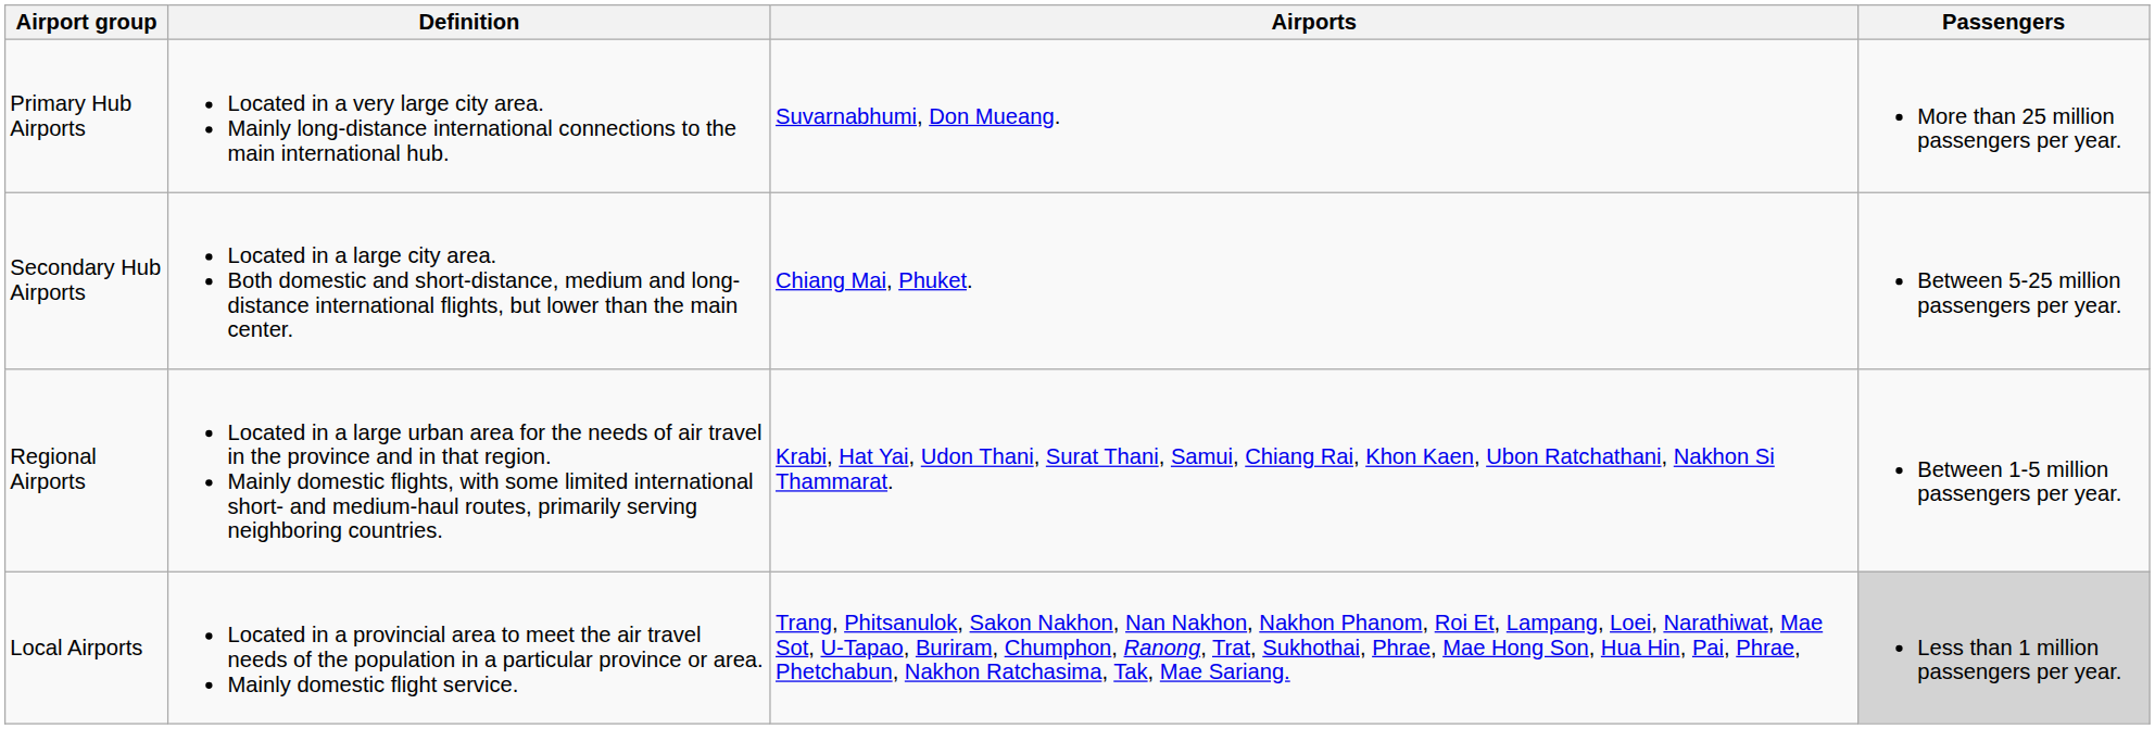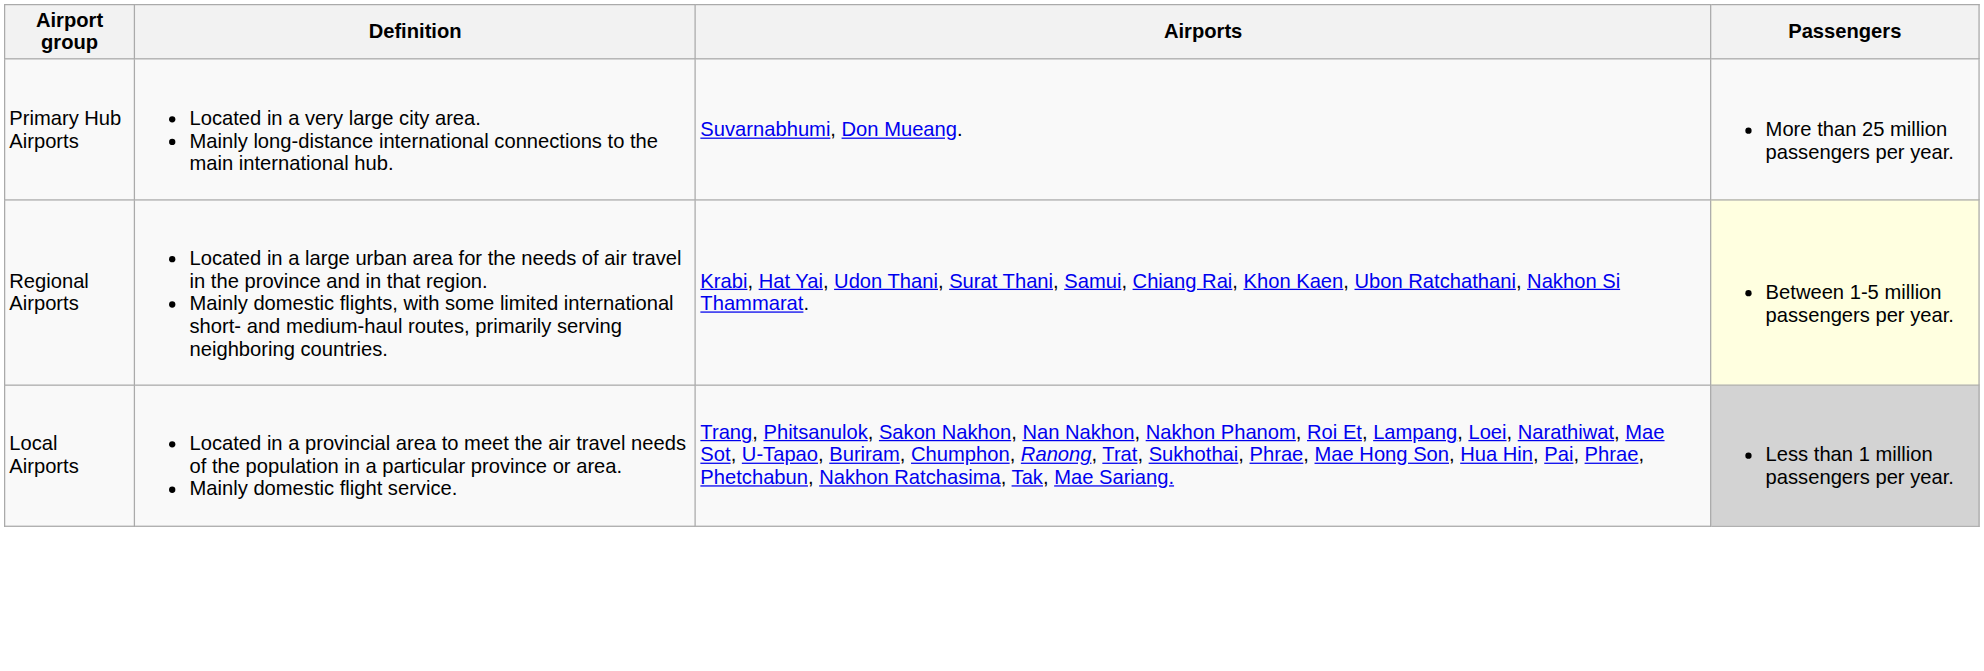- row: Secondary Hub Airports | Located in a large city area. Both domestic and short-distance, medium and long-distance international flights, but lower than the main center. | Chiang Mai, Phuket. | Between 5-25 million passengers per year.
Regional Airports | Passengers: no background -> lightyellow background
